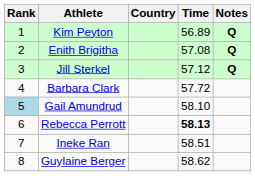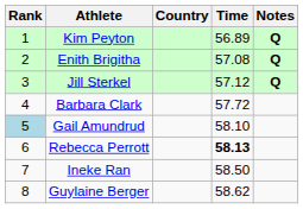Ineke Ran | Time: 58.51 -> 58.50
